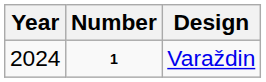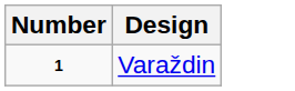- column: Year | 2024
